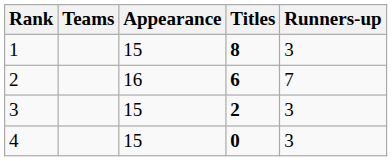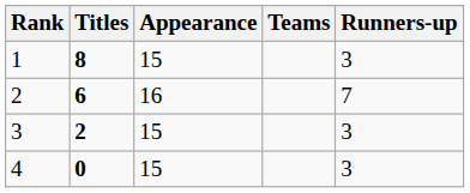columns swapped: Teams <-> Titles
